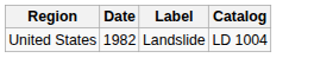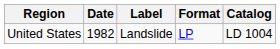+ column: Format | LP
